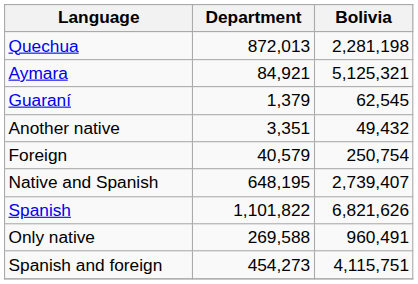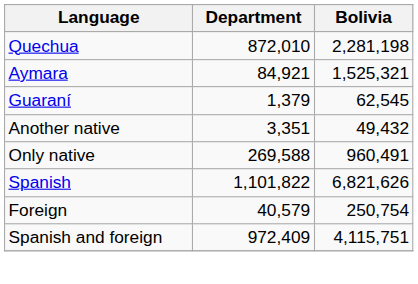Quechua | Department: 872,013 -> 872,010
Aymara | Bolivia: 5,125,321 -> 1,525,321
rows swapped: Only native <-> Foreign
- row: Native and Spanish | 648,195 | 2,739,407
Spanish and foreign | Department: 454,273 -> 972,409
